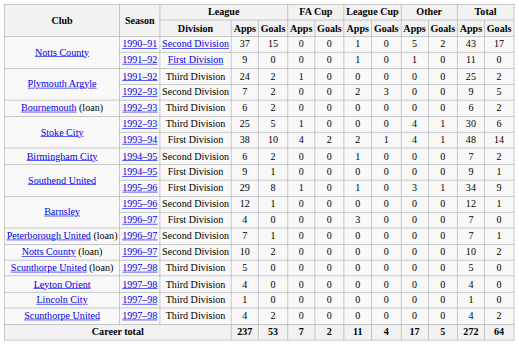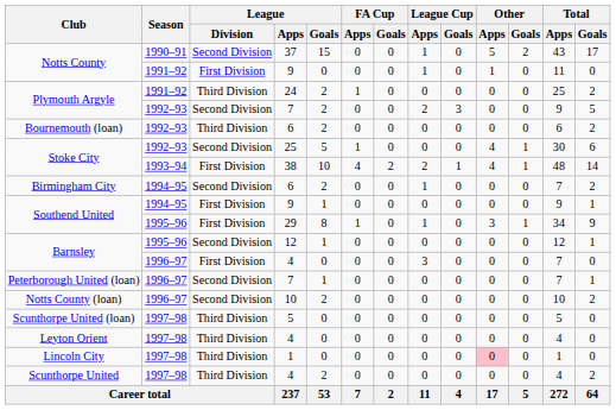Stoke City / 25 | League / Division: Third Division -> Second Division
Lincoln City | Other / Apps: no background -> pink background
